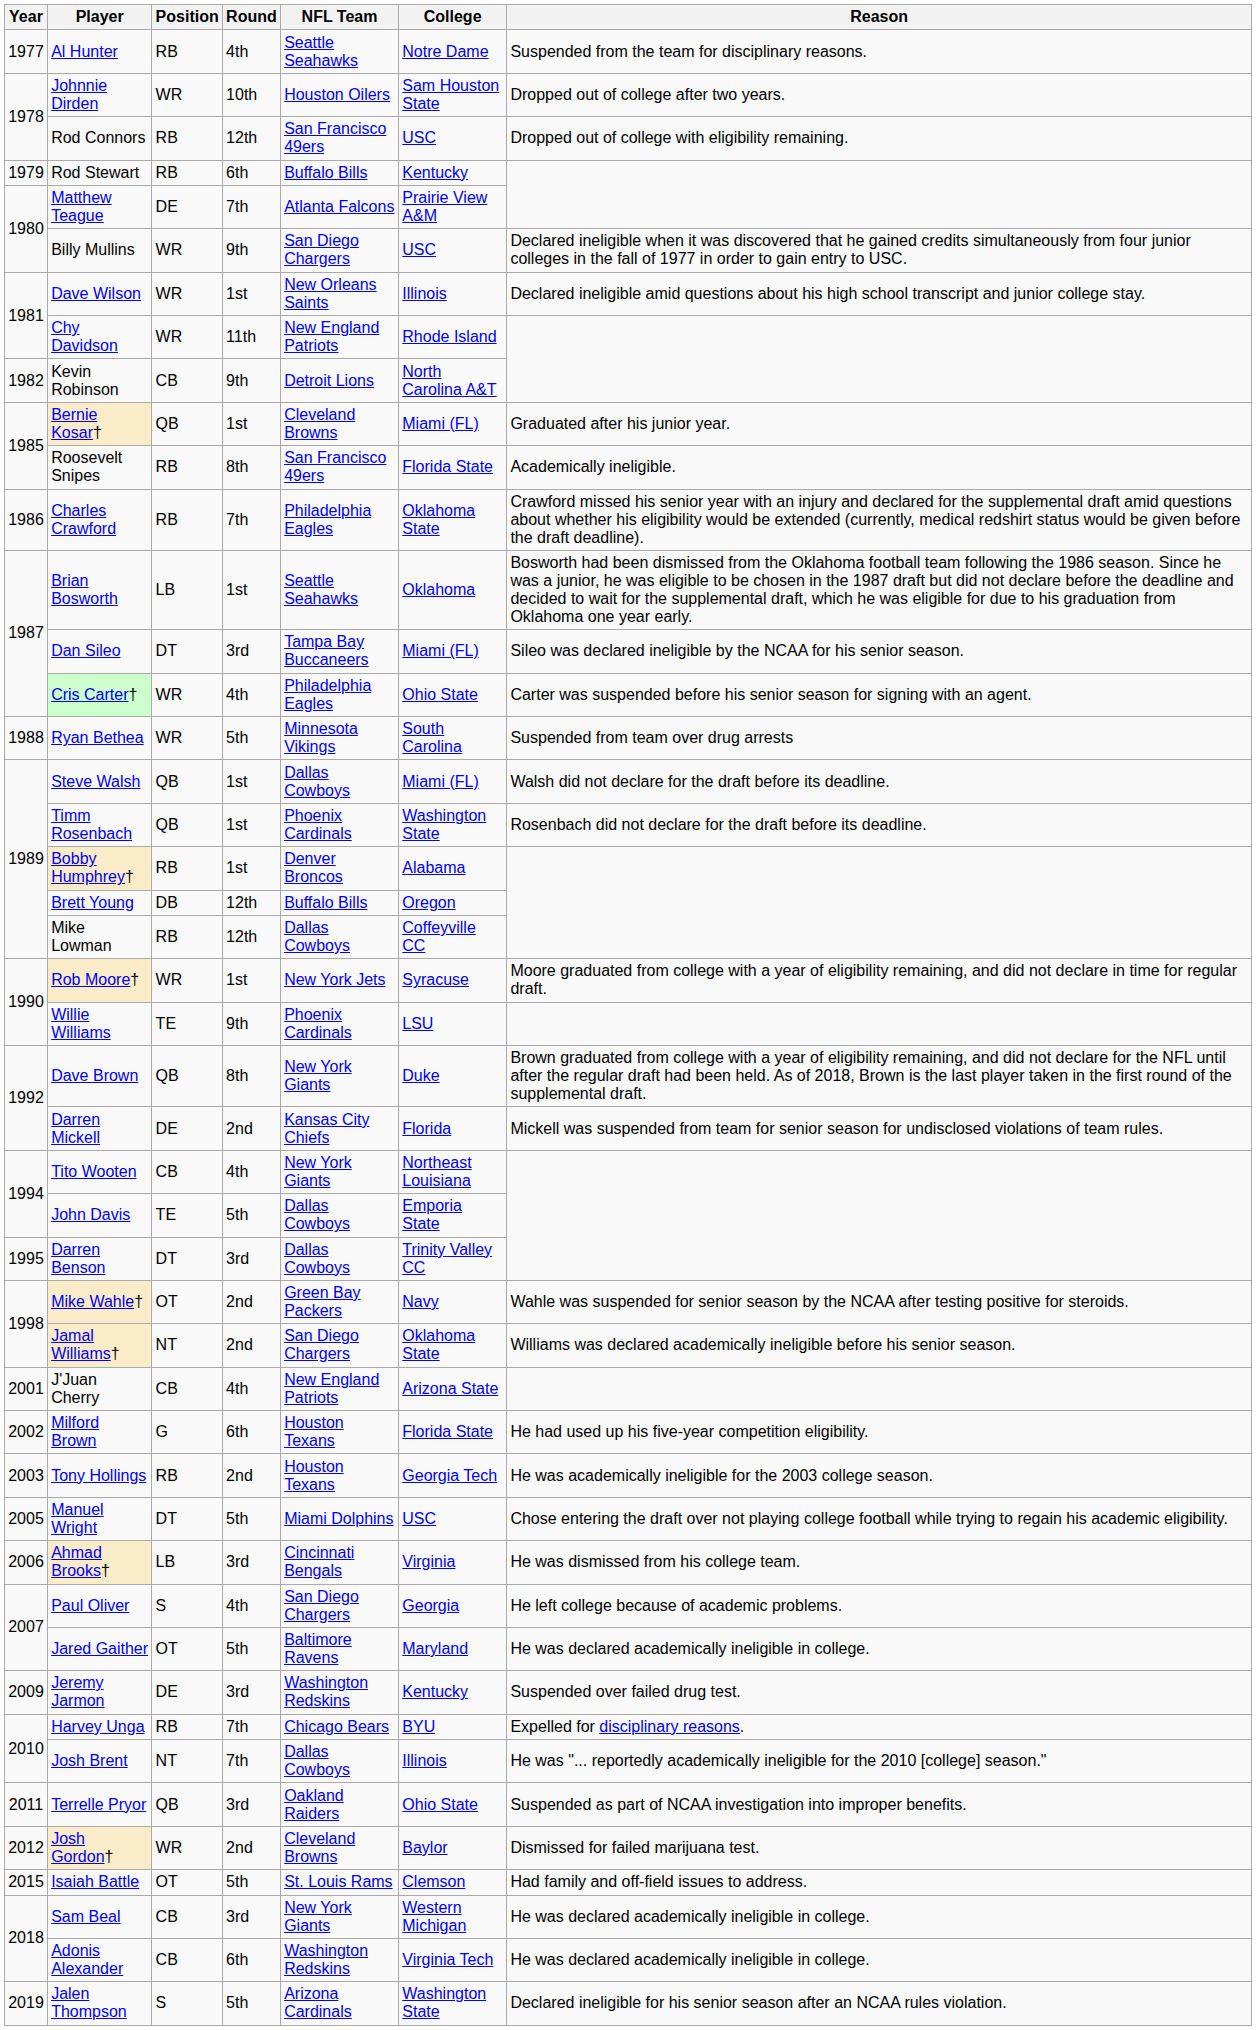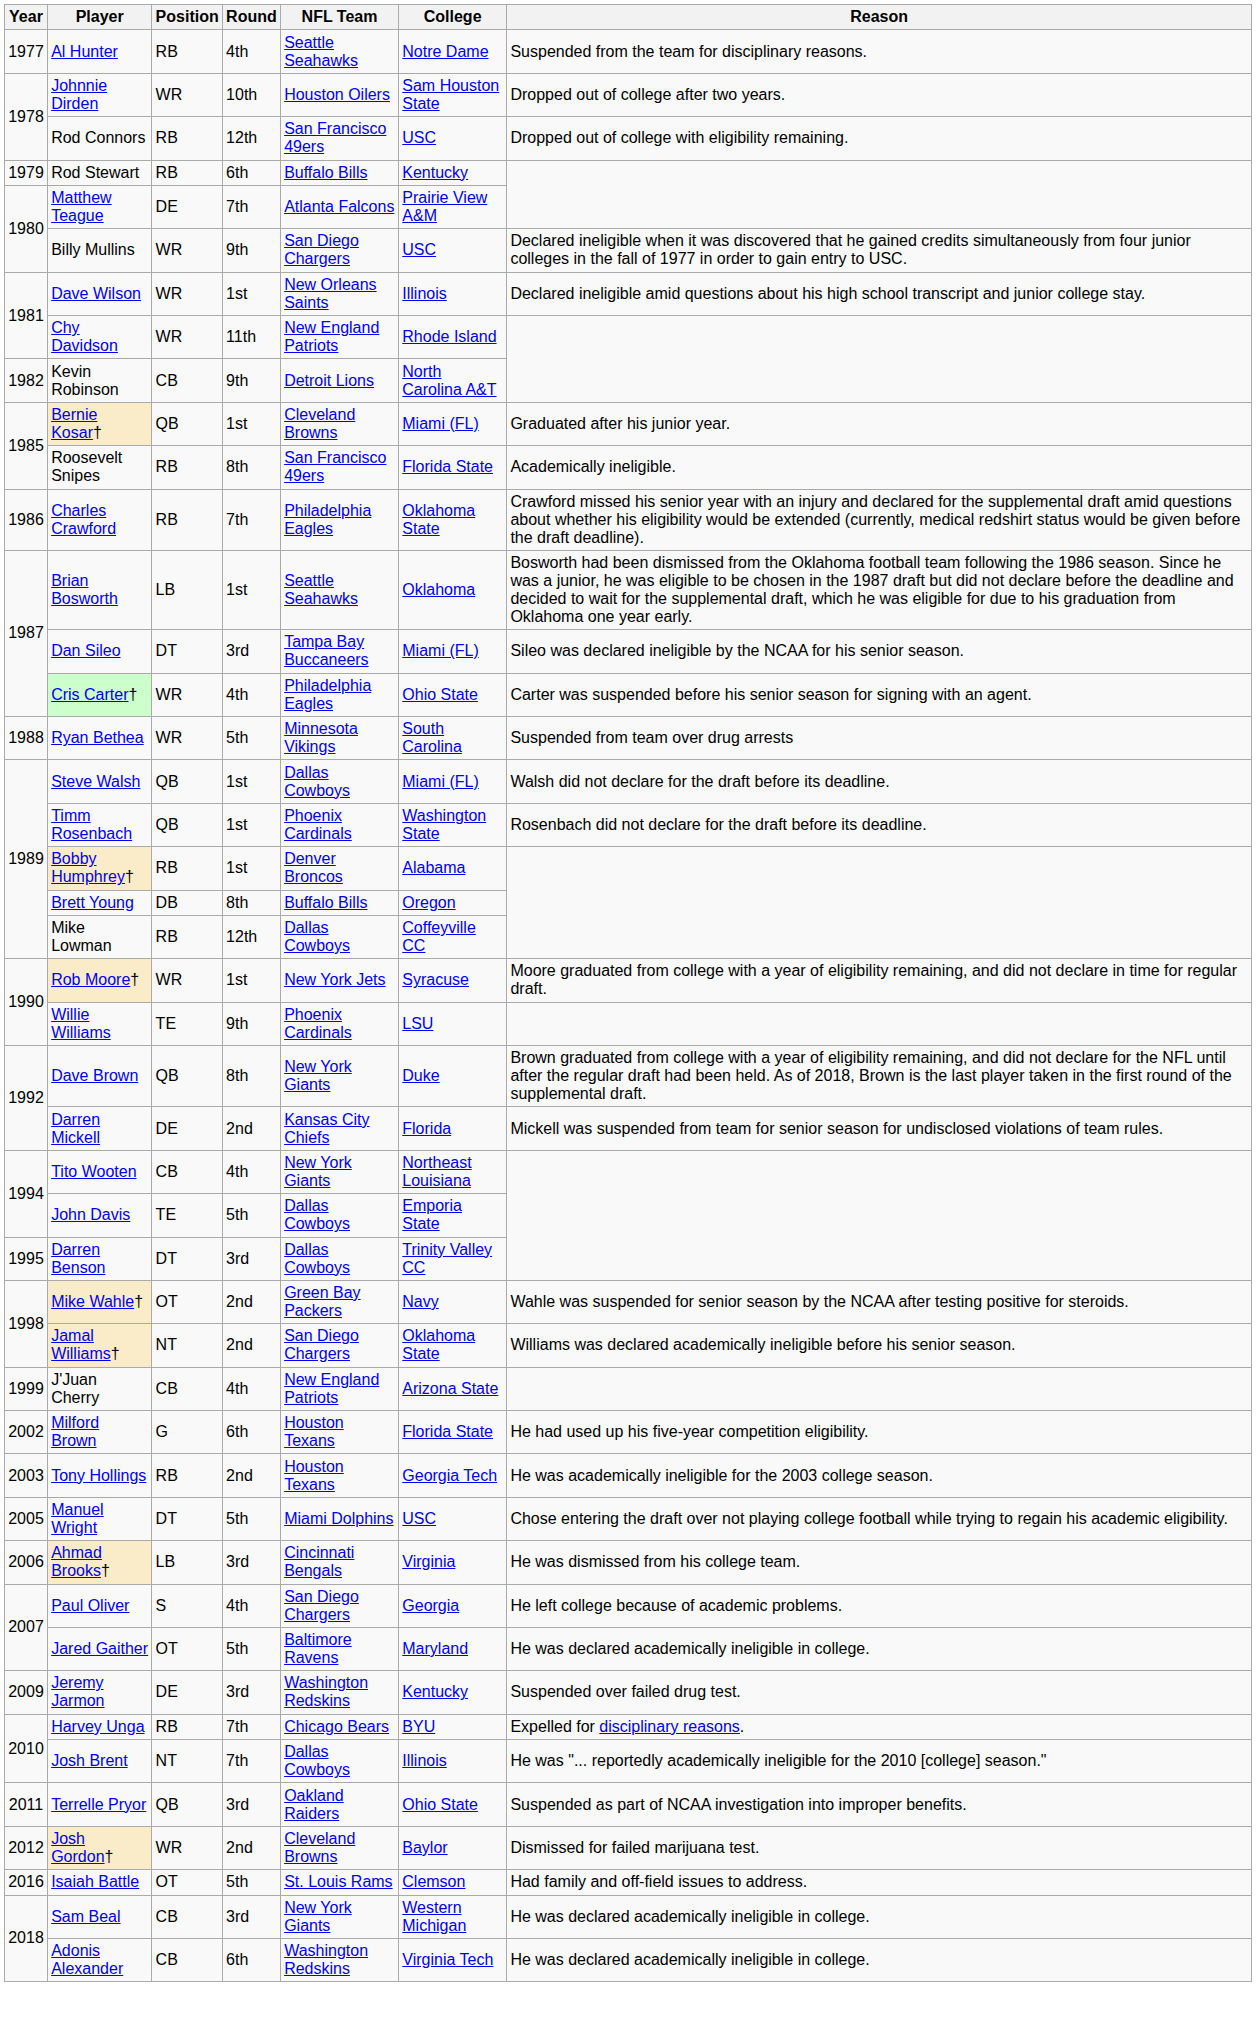Brett Young | Round: 12th -> 8th
J'Juan Cherry | Year: 2001 -> 1999
Isaiah Battle | Year: 2015 -> 2016
- row: 2019 | Jalen Thompson | S | 5th | Arizona Cardinals | Washington State | Declared ineligible for his senior season after an NCAA rules violation.
